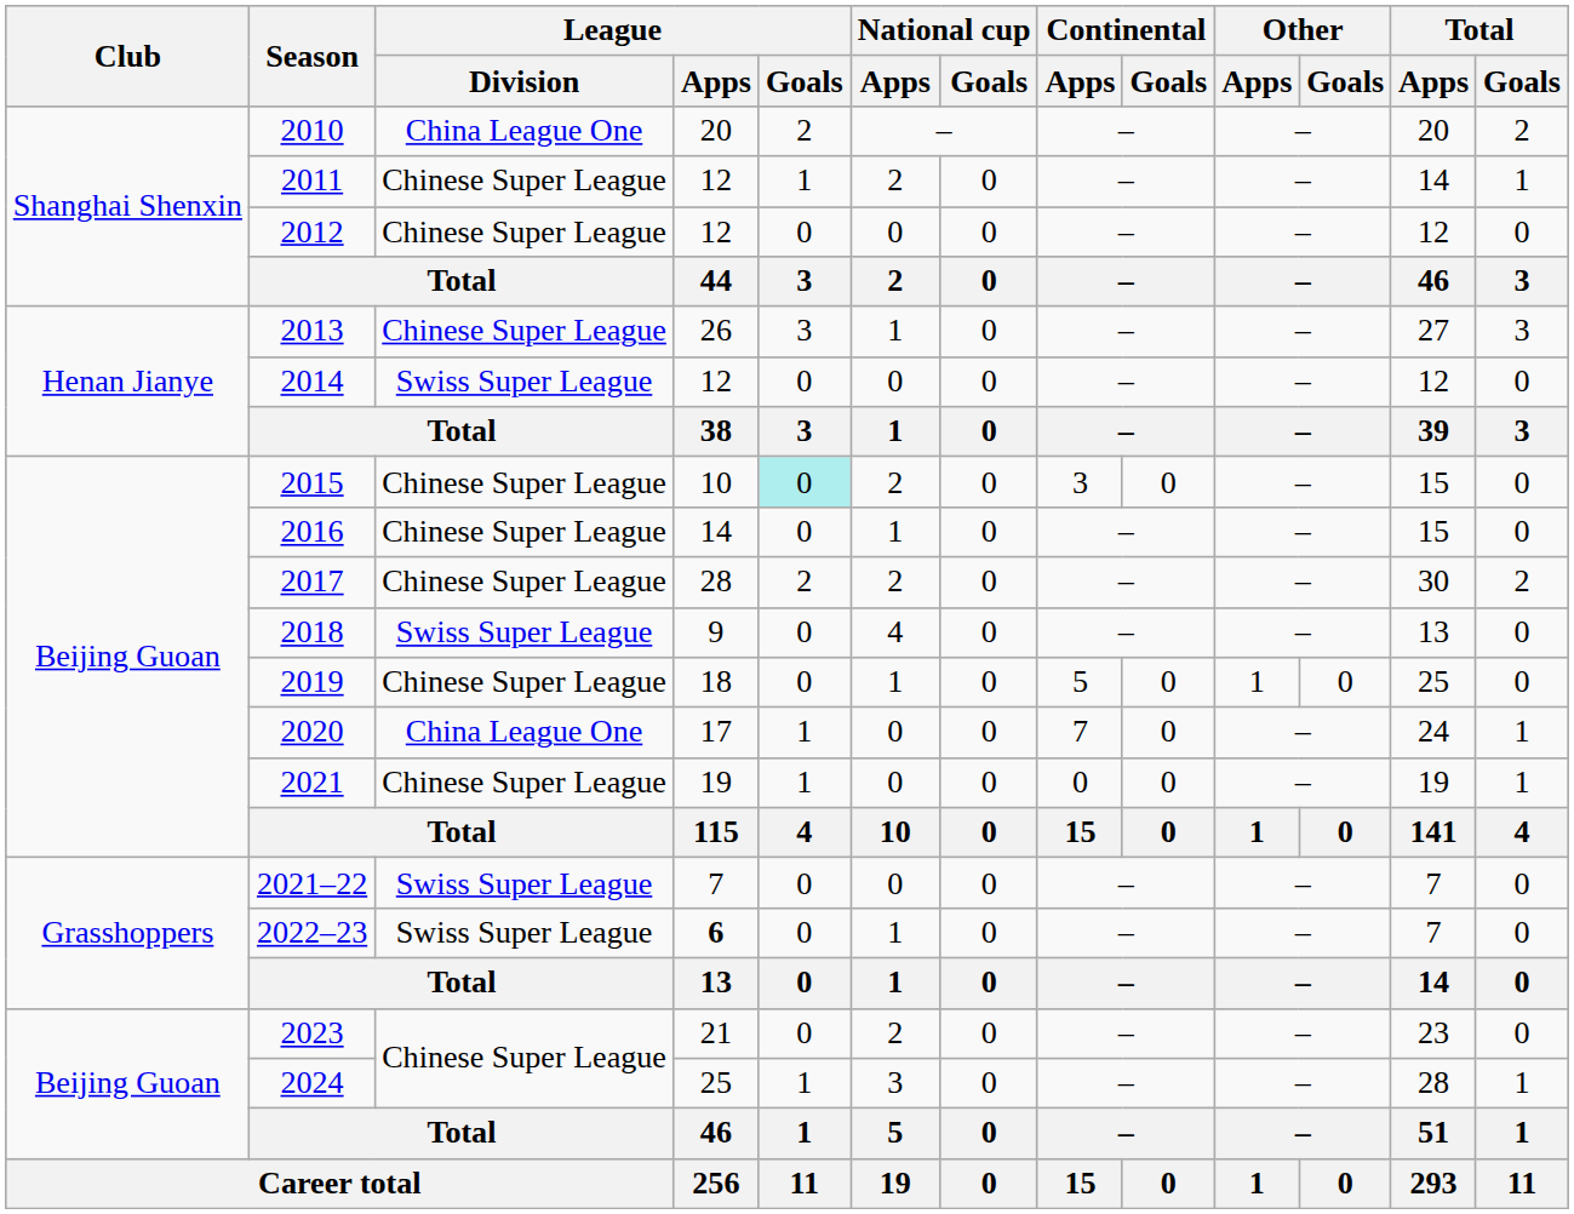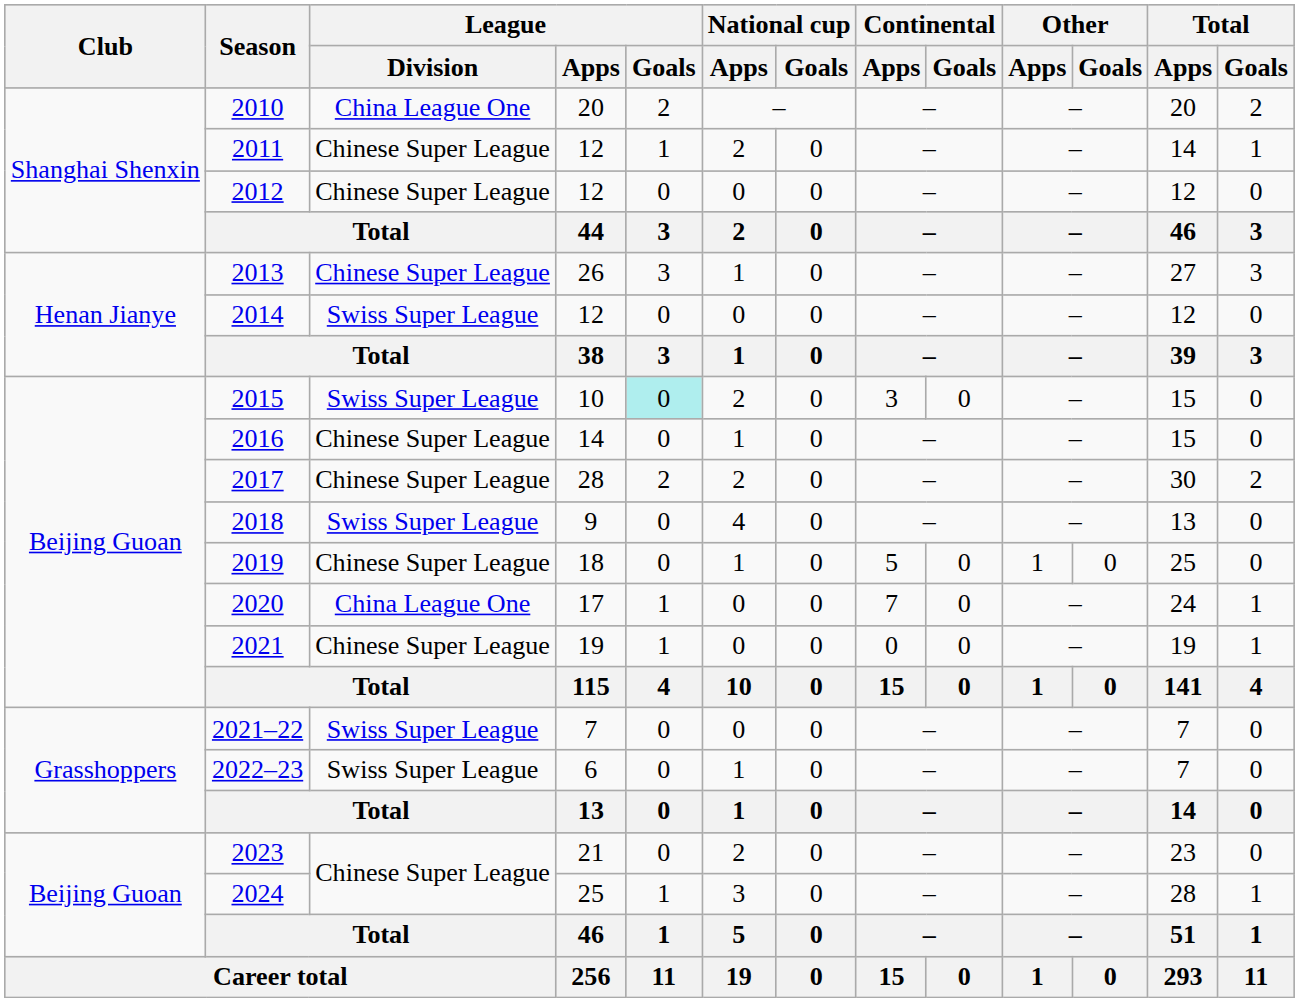2015 | League / Division: Chinese Super League -> Swiss Super League
2022–23 | League / Apps: bold -> normal
